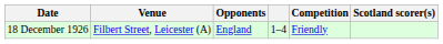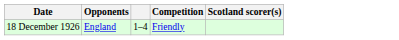- column: Venue | Filbert Street, Leicester (A)
